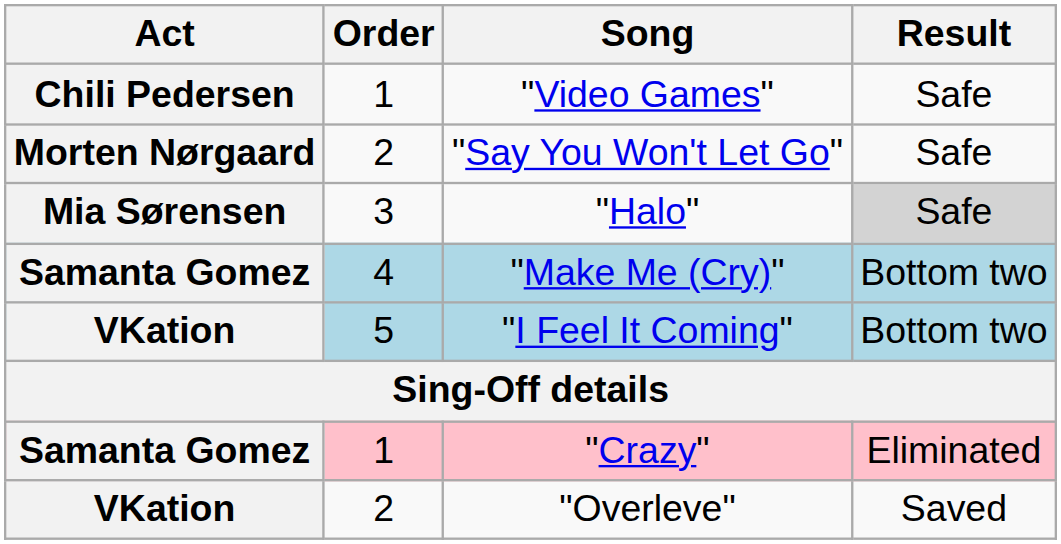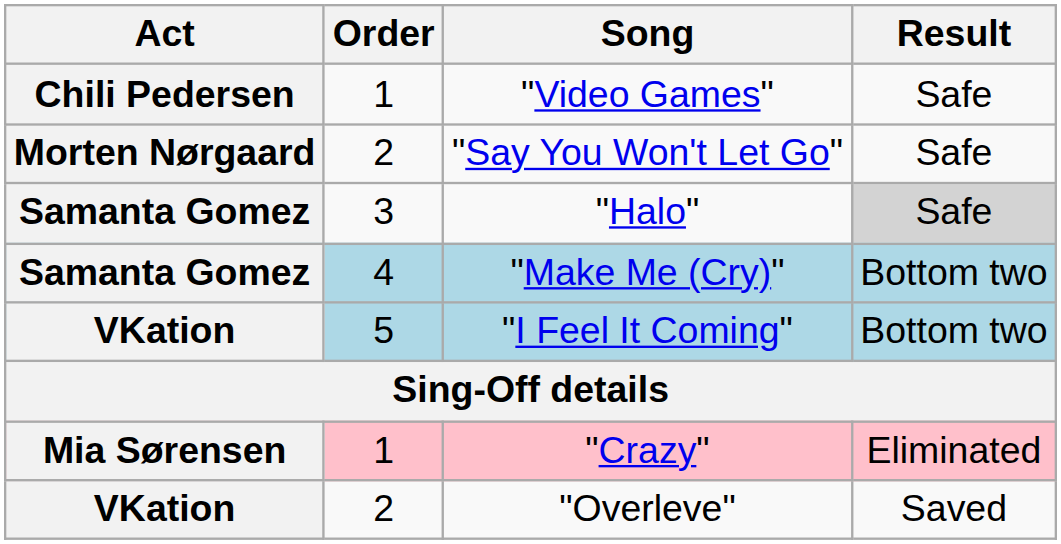"Halo" | Act: Mia Sørensen -> Samanta Gomez
"Crazy" | Act: Samanta Gomez -> Mia Sørensen
